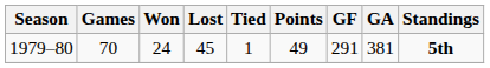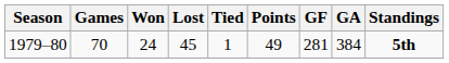1979–80 | GF: 291 -> 281
1979–80 | GA: 381 -> 384
